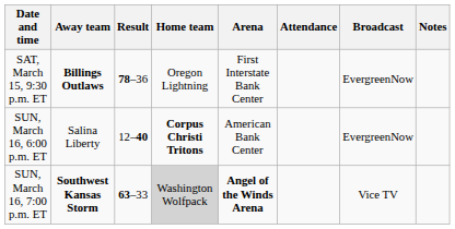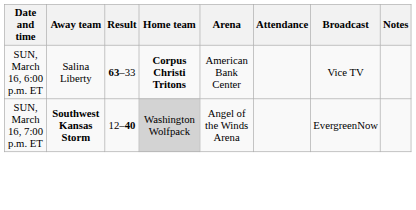- row: SAT, March 15, 9:30 p.m. ET | Billings Outlaws | 78–36 | Oregon Lightning | First Interstate Bank Center | EvergreenNow
SUN, March 16, 6:00 p.m. ET | Result: 12–40 -> 63–33
SUN, March 16, 6:00 p.m. ET | Broadcast: EvergreenNow -> Vice TV
SUN, March 16, 7:00 p.m. ET | Result: 63–33 -> 12–40
SUN, March 16, 7:00 p.m. ET | Arena: bold -> normal
SUN, March 16, 7:00 p.m. ET | Broadcast: Vice TV -> EvergreenNow
